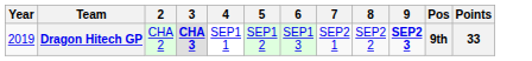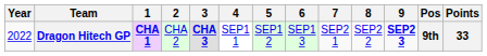+ column: 1 | CHA 1
Dragon Hitech GP | Year: 2019 -> 2022
